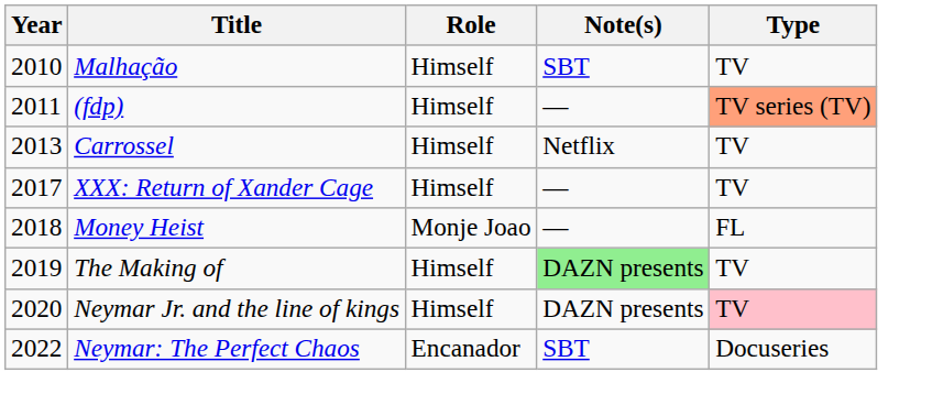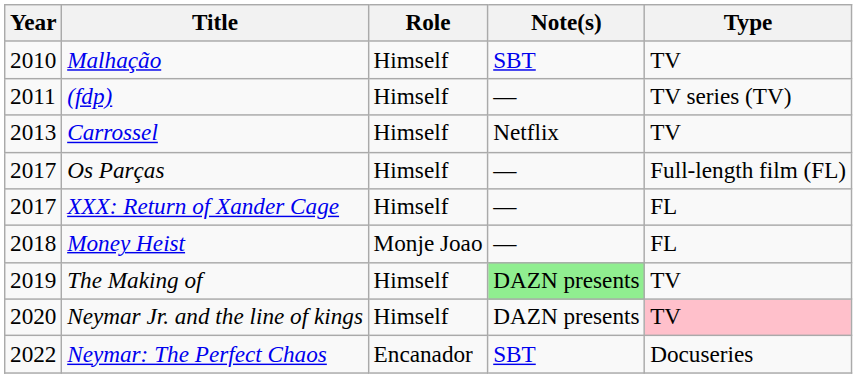(fdp) | Type: lightsalmon background -> no background
+ row: 2017 | Os Parças | Himself | — | Full-length film (FL)
XXX: Return of Xander Cage | Type: TV -> FL
